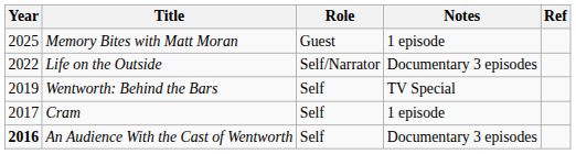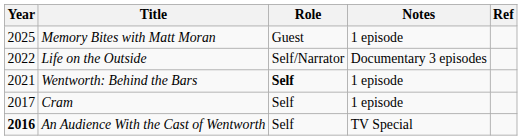Wentworth: Behind the Bars | Year: 2019 -> 2021
Wentworth: Behind the Bars | Role: normal -> bold
Wentworth: Behind the Bars | Notes: TV Special -> 1 episode
An Audience With the Cast of Wentworth | Notes: Documentary 3 episodes -> TV Special
